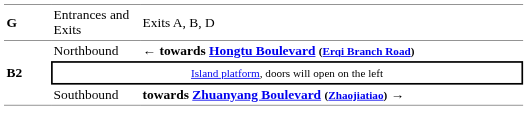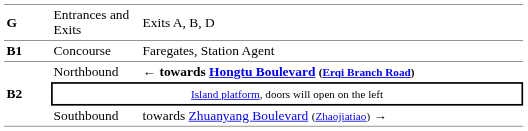+ row: B1 | Concourse | Faregates, Station Agent
Southbound | column 3: bold -> normal
